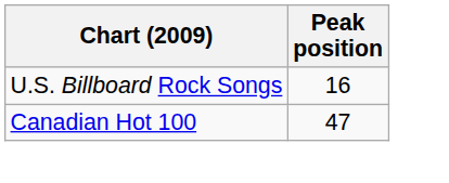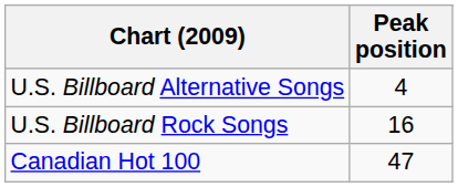+ row: U.S. Billboard Alternative Songs | 4
